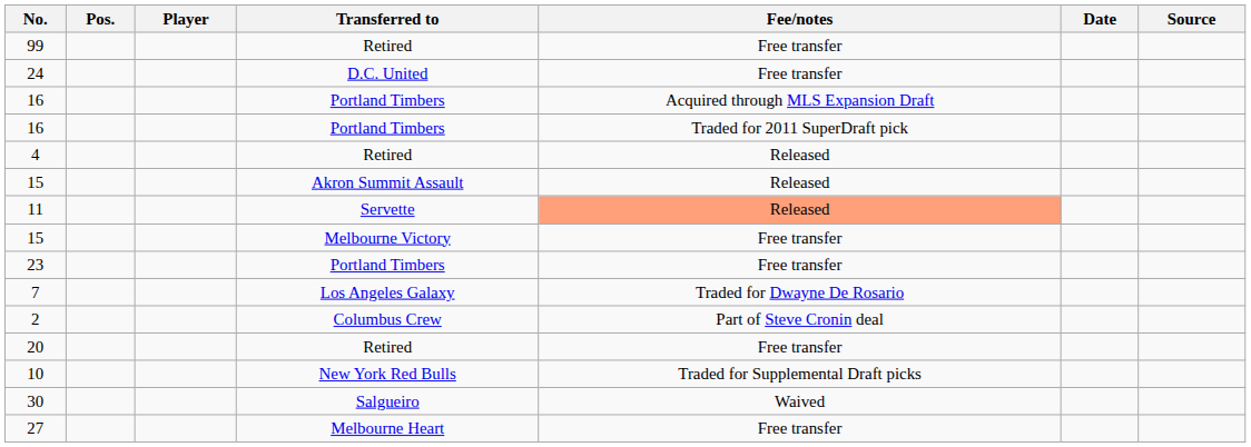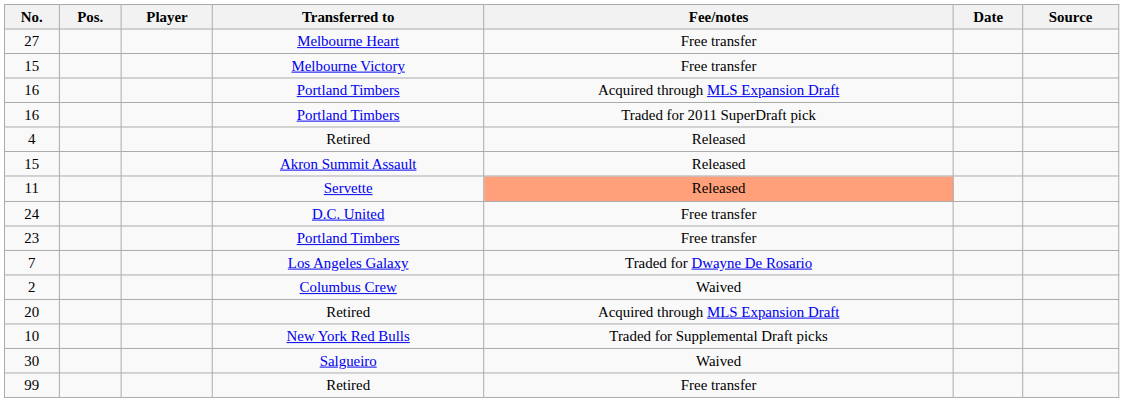rows swapped: 99 <-> 27
rows swapped: 15 / Melbourne Victory <-> 24
2 | Fee/notes: Part of Steve Cronin deal -> Waived
20 | Fee/notes: Free transfer -> Acquired through MLS Expansion Draft
